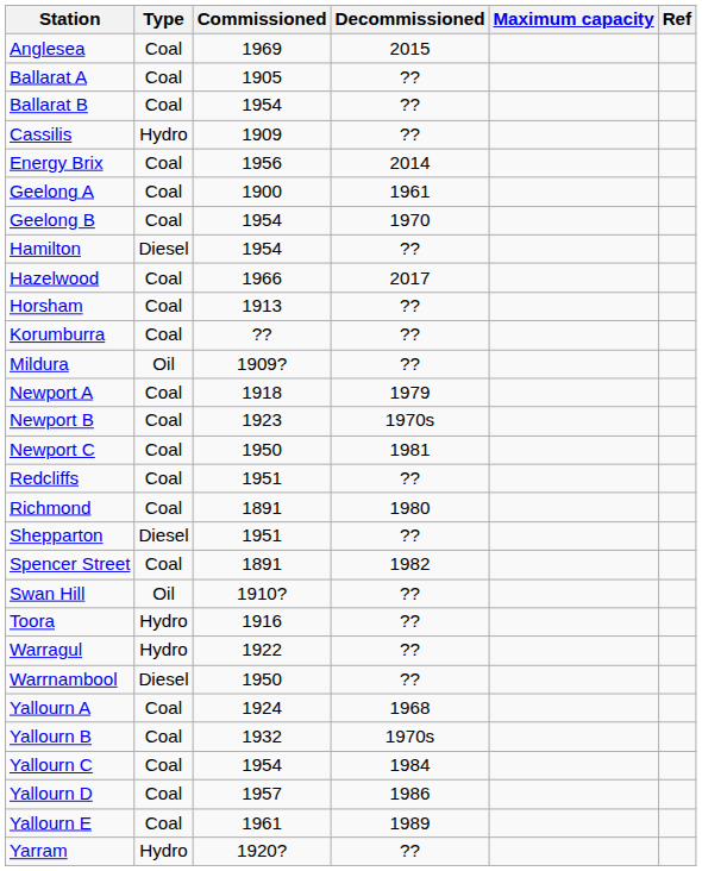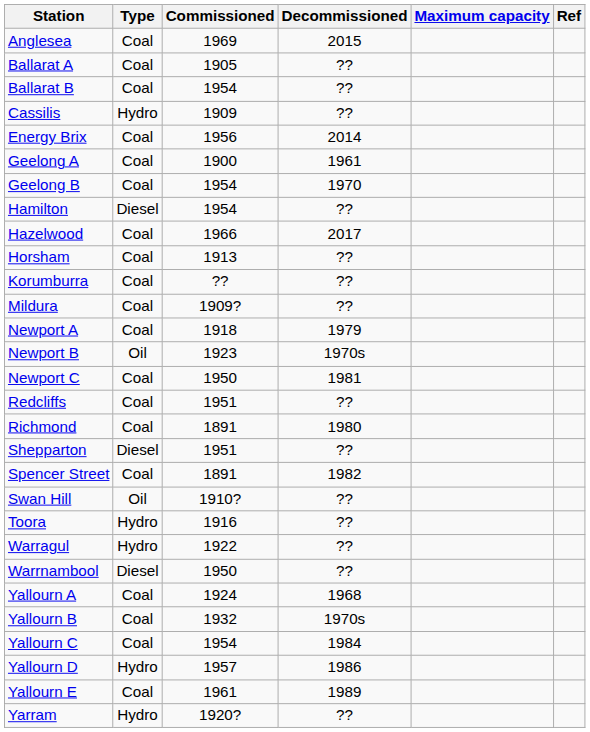Mildura | Type: Oil -> Coal
Newport B | Type: Coal -> Oil
Yallourn D | Type: Coal -> Hydro
